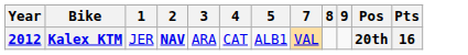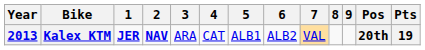+ column: 6 | ALB2
Kalex KTM | Year: 2012 -> 2013
Kalex KTM | 1: normal -> bold
Kalex KTM | Pts: 16 -> 19
